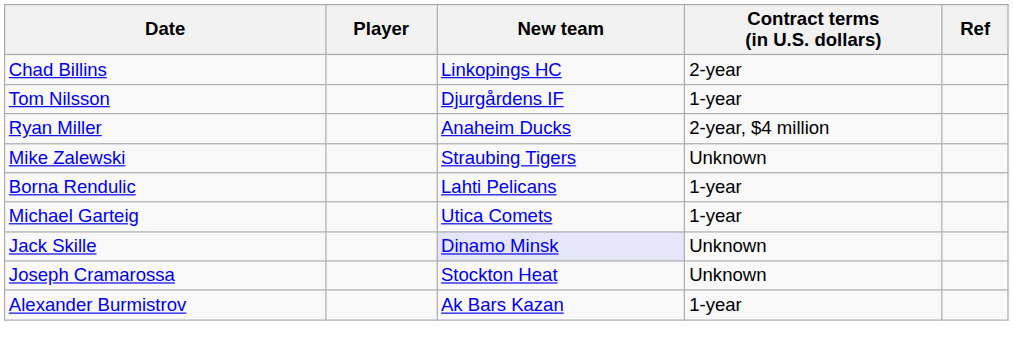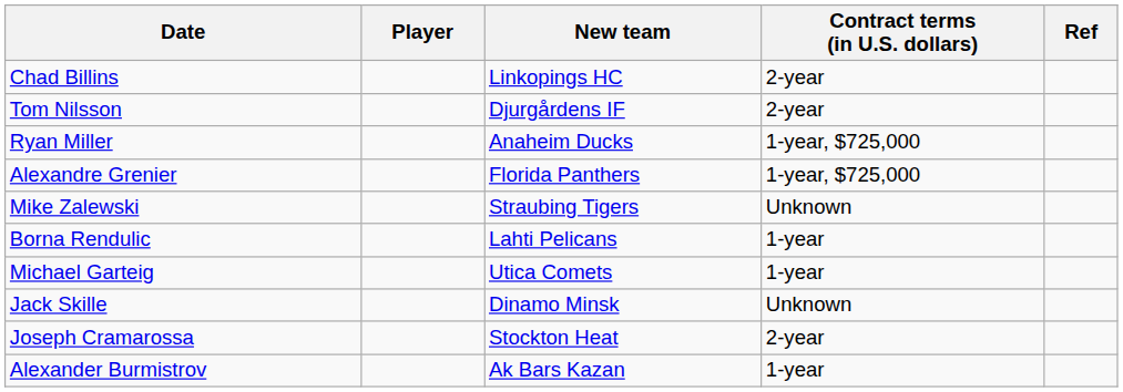Tom Nilsson | Contract terms (in U.S. dollars): 1-year -> 2-year
Ryan Miller | Contract terms (in U.S. dollars): 2-year, $4 million -> 1-year, $725,000
+ row: Alexandre Grenier | Florida Panthers | 1-year, $725,000
Jack Skille | New team: lavender background -> no background
Joseph Cramarossa | Contract terms (in U.S. dollars): Unknown -> 2-year
